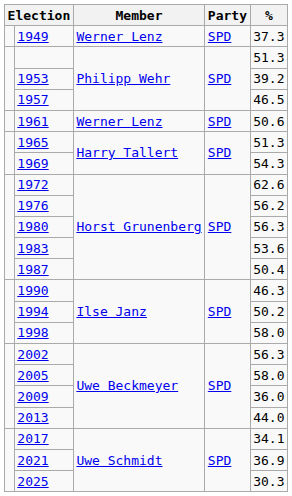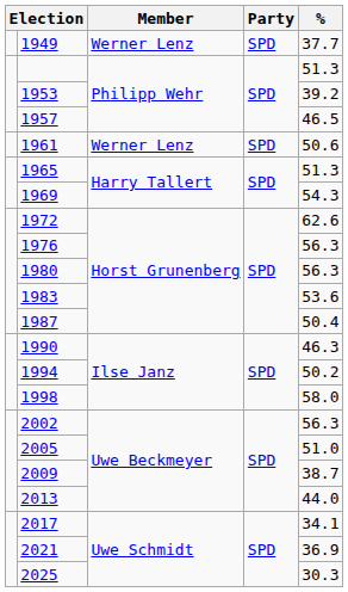1949 | %: 37.3 -> 37.7
1976 | %: 56.2 -> 56.3
2005 | %: 58.0 -> 51.0
2009 | %: 36.0 -> 38.7
